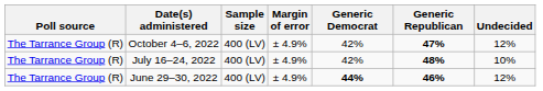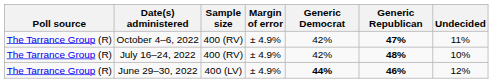October 4–6, 2022 | Sample size: 400 (LV) -> 400 (RV)
October 4–6, 2022 | Undecided: 12% -> 11%
July 16–24, 2022 | Sample size: 400 (LV) -> 400 (RV)
